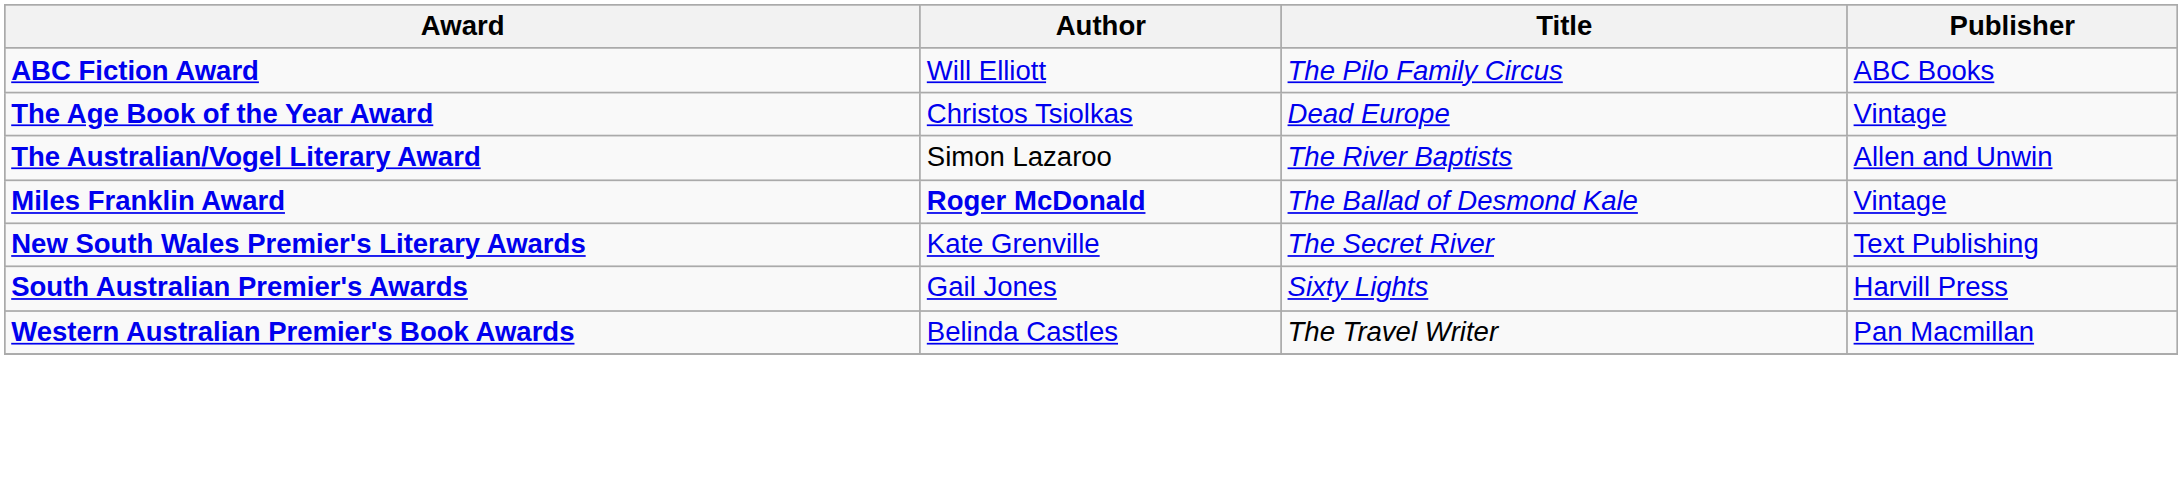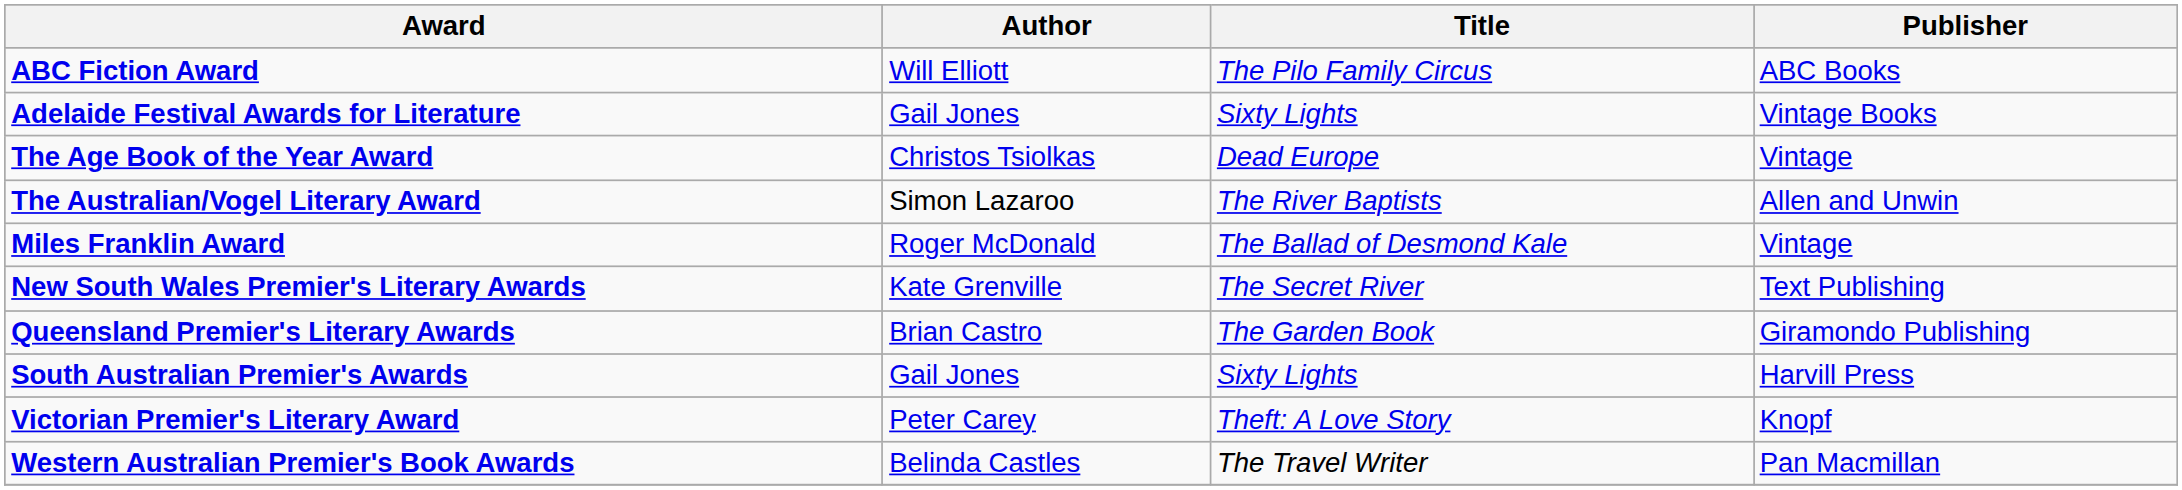+ row: Adelaide Festival Awards for Literature | Gail Jones | Sixty Lights | Vintage Books
Miles Franklin Award | Author: bold -> normal
+ row: Queensland Premier's Literary Awards | Brian Castro | The Garden Book | Giramondo Publishing
+ row: Victorian Premier's Literary Award | Peter Carey | Theft: A Love Story | Knopf
